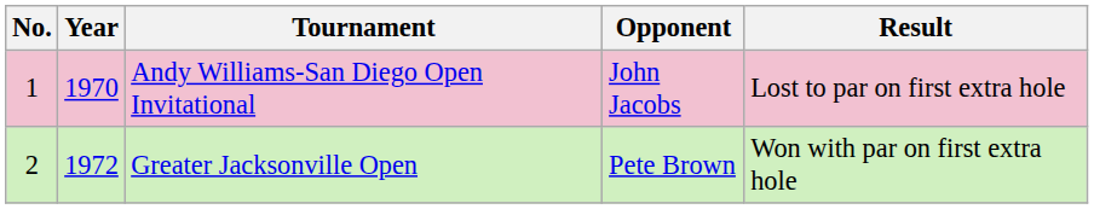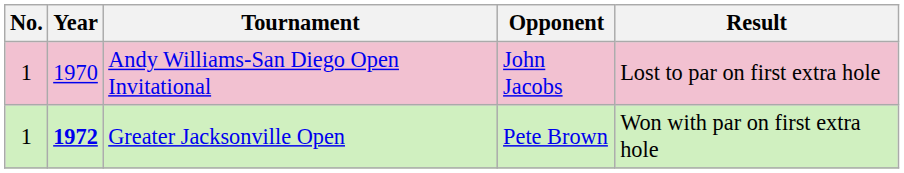Greater Jacksonville Open | No.: 2 -> 1
Greater Jacksonville Open | Year: normal -> bold
